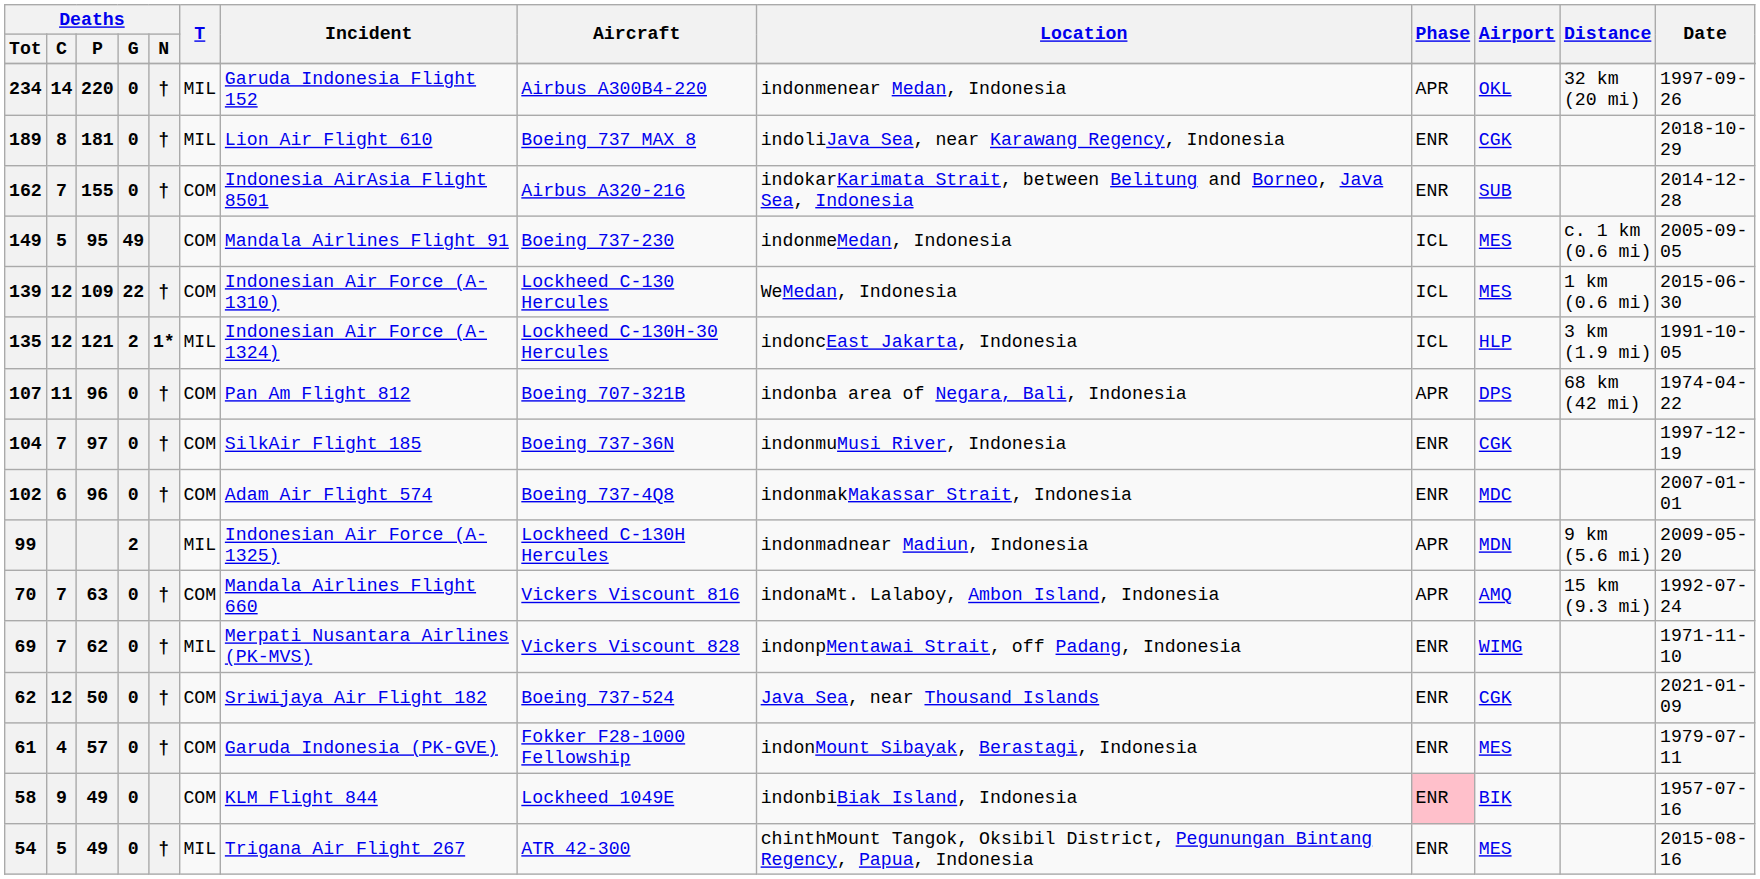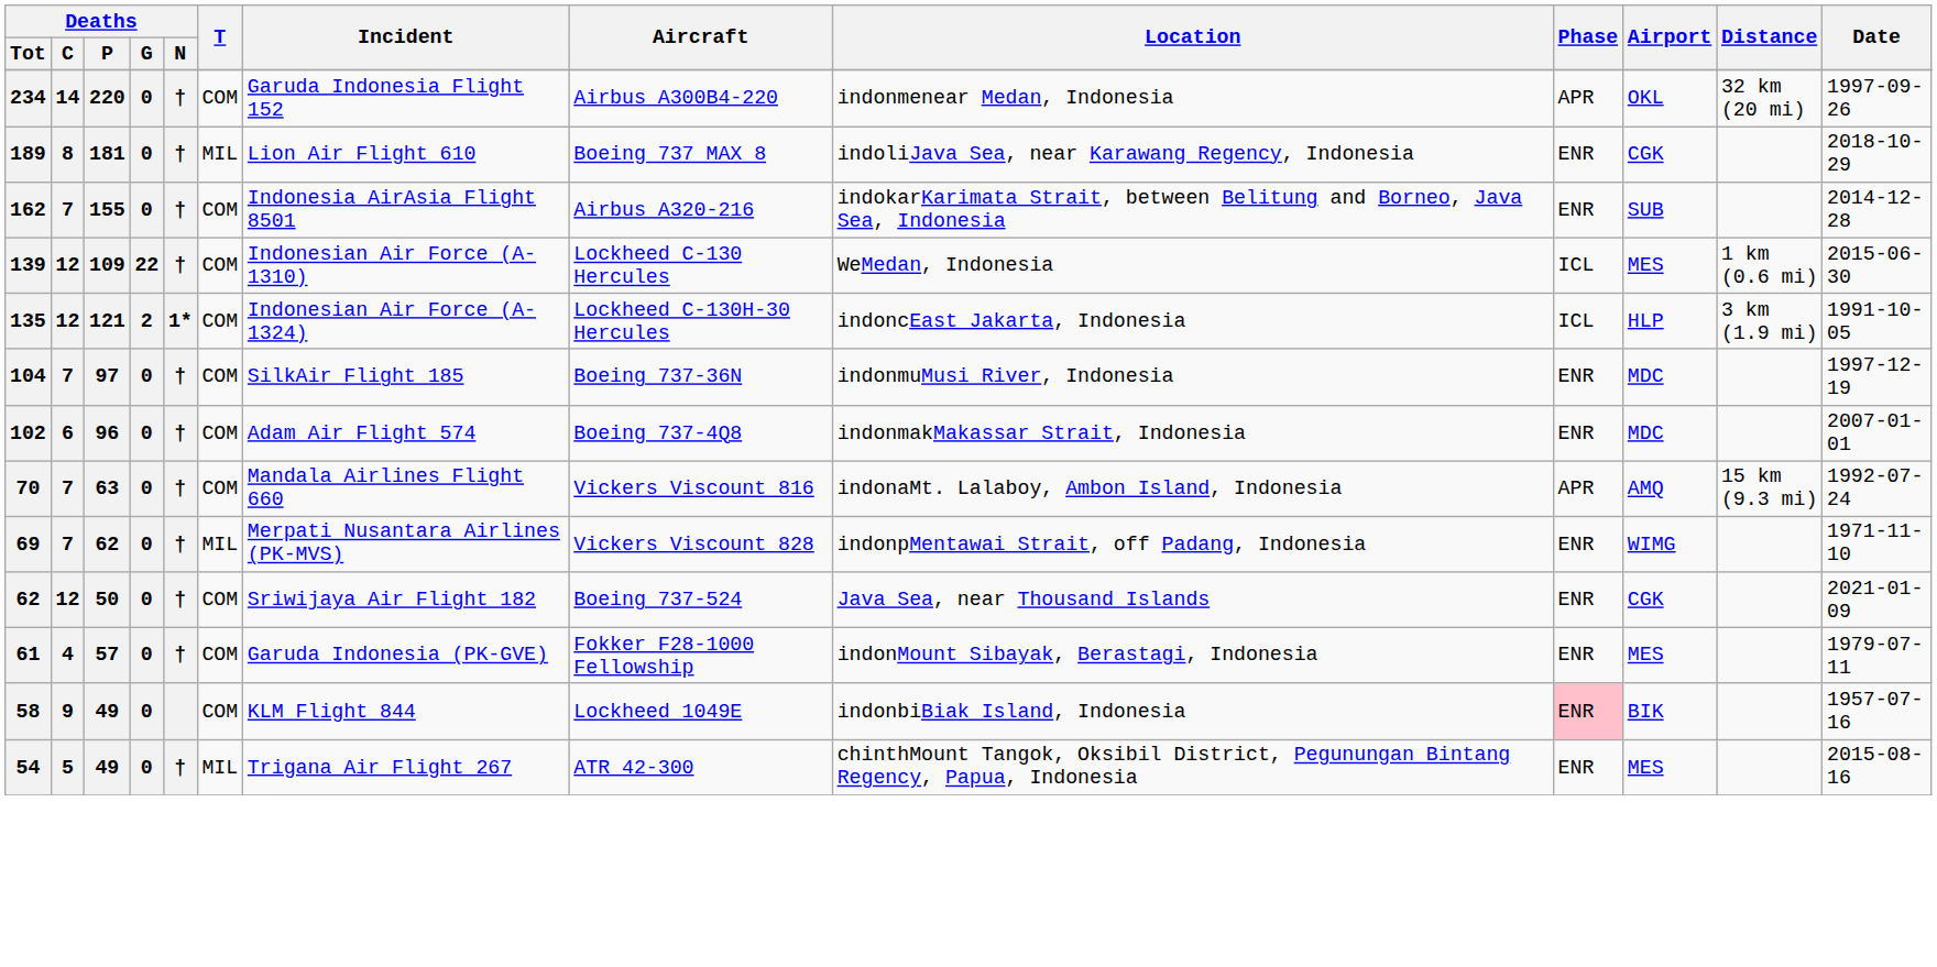234 | T: MIL -> COM
- row: 149 | 5 | 95 | 49 | COM | Mandala Airlines Flight 91 | Boeing 737-230 | indonmeMedan, Indonesia | ICL | MES | c. 1 km (0.6 mi) | 2005-09-05
135 | T: MIL -> COM
- row: 107 | 11 | 96 | 0 | † | COM | Pan Am Flight 812 | Boeing 707-321B | indonba area of Negara, Bali, Indonesia | APR | DPS | 68 km (42 mi) | 1974-04-22
104 | Airport: CGK -> MDC
- row: 99 | 2 | MIL | Indonesian Air Force (A-1325) | Lockheed C-130H Hercules | indonmadnear Madiun, Indonesia | APR | MDN | 9 km (5.6 mi) | 2009-05-20
